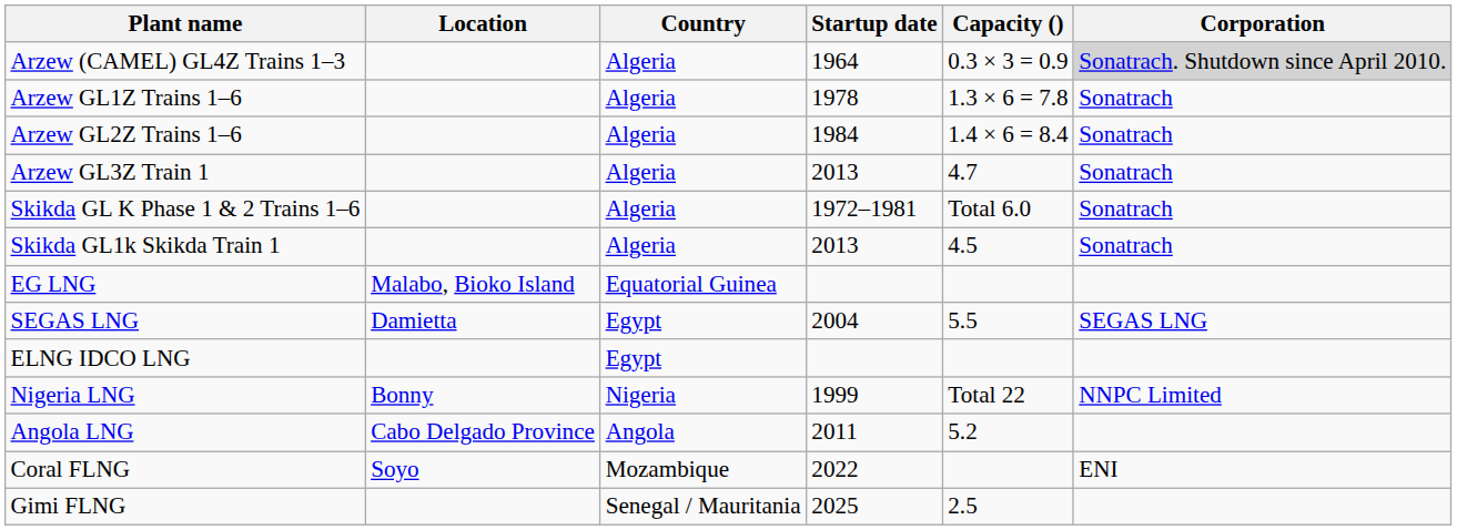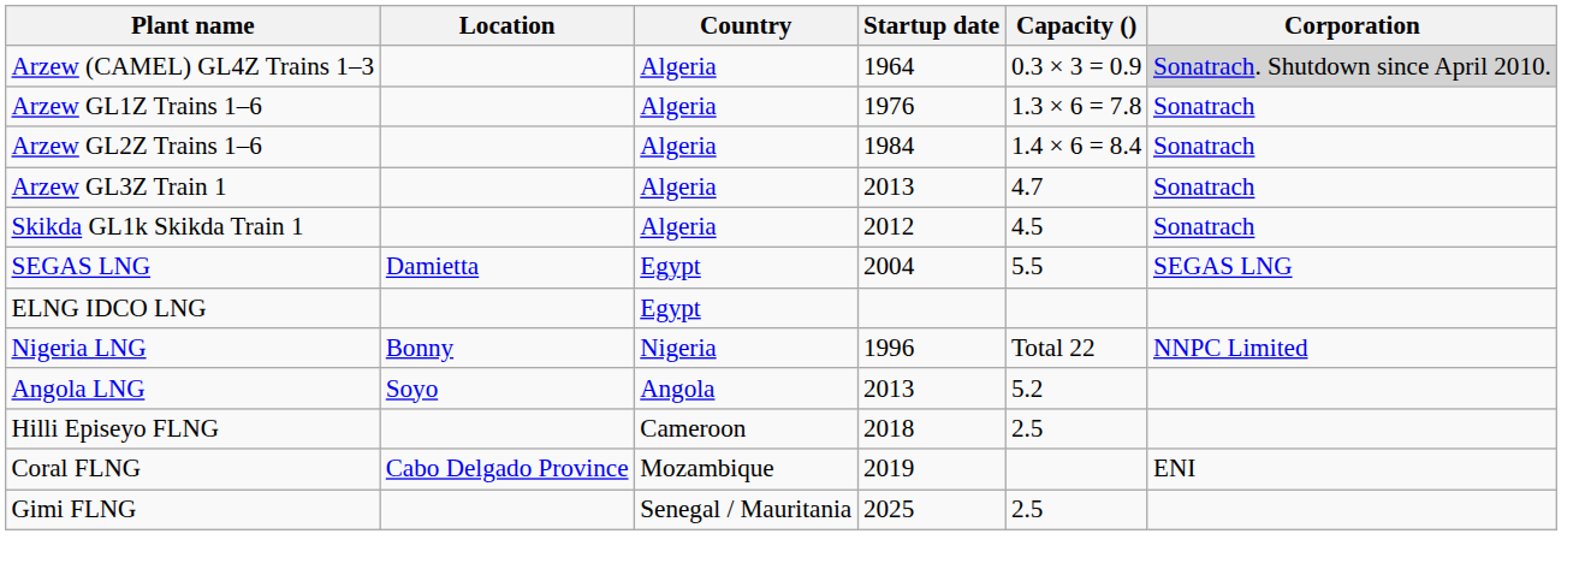Arzew GL1Z Trains 1–6 | Startup date: 1978 -> 1976
- row: Skikda GL K Phase 1 & 2 Trains 1–6 | Algeria | 1972–1981 | Total 6.0 | Sonatrach
Skikda GL1k Skikda Train 1 | Startup date: 2013 -> 2012
- row: EG LNG | Malabo, Bioko Island | Equatorial Guinea
Nigeria LNG | Startup date: 1999 -> 1996
Angola LNG | Location: Cabo Delgado Province -> Soyo
Angola LNG | Startup date: 2011 -> 2013
+ row: Hilli Episeyo FLNG | Cameroon | 2018 | 2.5
Coral FLNG | Location: Soyo -> Cabo Delgado Province
Coral FLNG | Startup date: 2022 -> 2019
